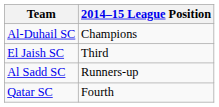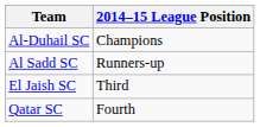rows swapped: Al Sadd SC <-> El Jaish SC
